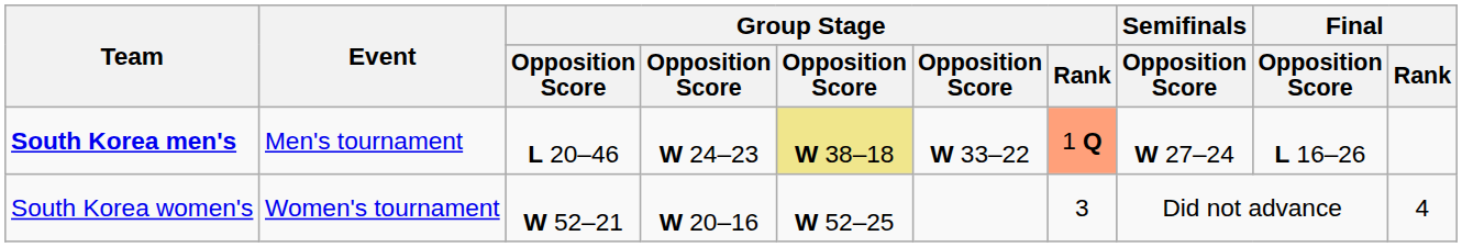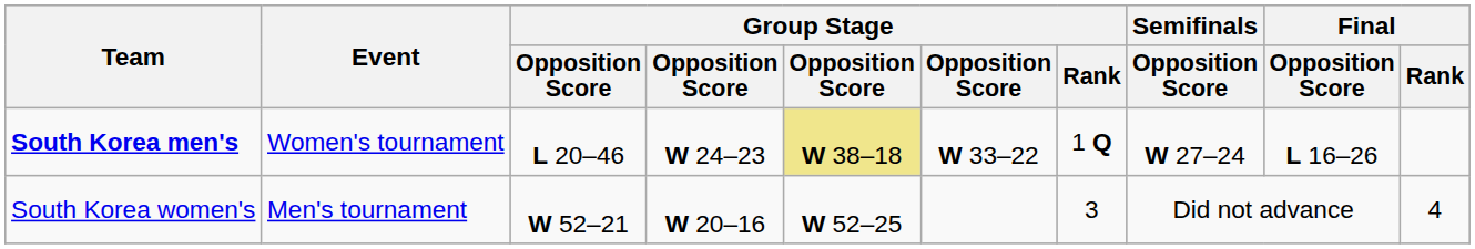South Korea men's | Event: Men's tournament -> Women's tournament
South Korea men's | Group Stage / Rank: lightsalmon background -> no background
South Korea women's | Event: Women's tournament -> Men's tournament
